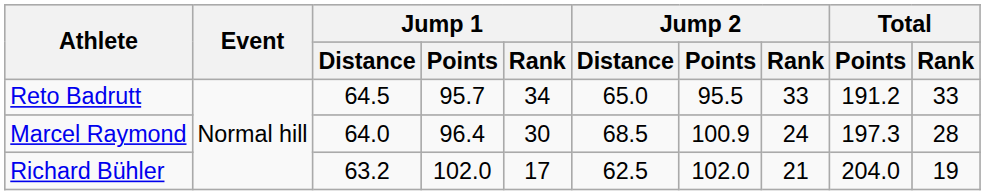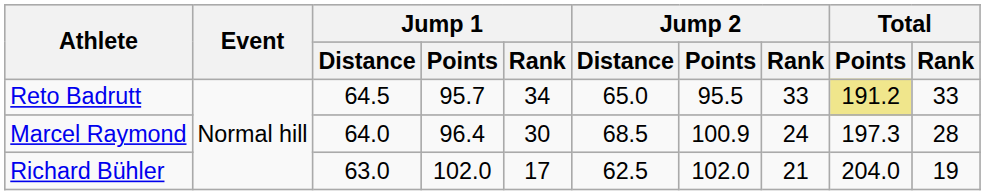Reto Badrutt | Total / Points: no background -> khaki background
Richard Bühler | Jump 1 / Distance: 63.2 -> 63.0
